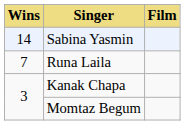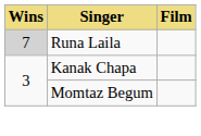- row: 14 | Sabina Yasmin
Runa Laila | Wins: no background -> lightgrey background
